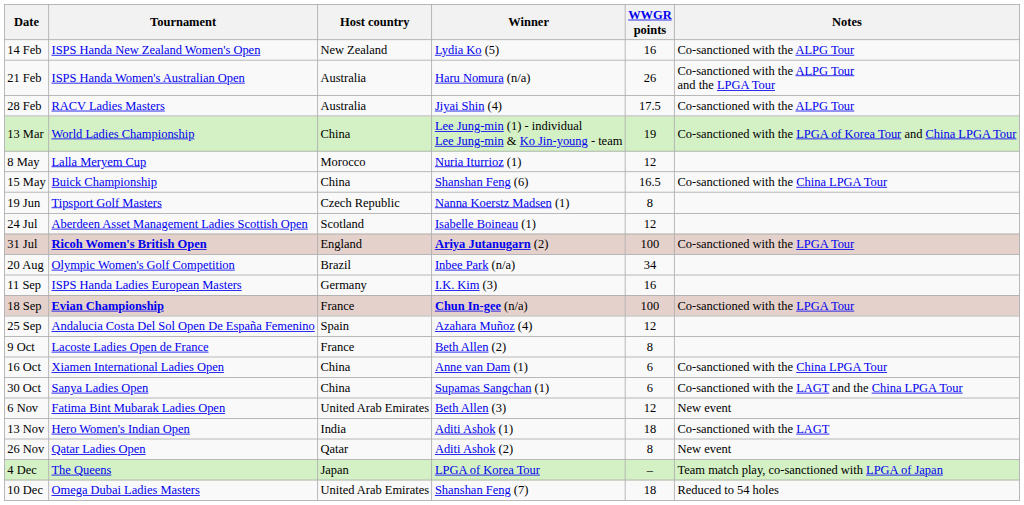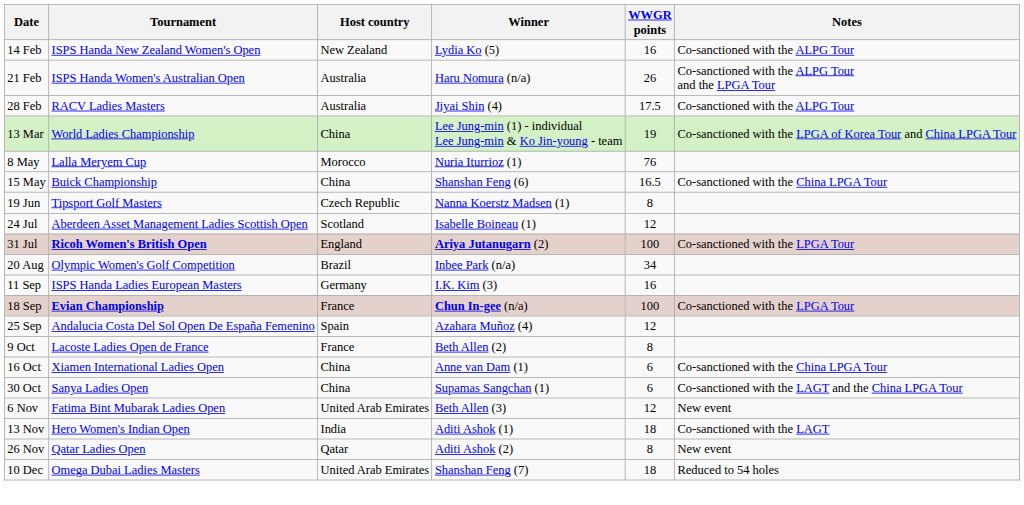8 May | WWGR points: 12 -> 76
- row: 4 Dec | The Queens | Japan | LPGA of Korea Tour | – | Team match play, co-sanctioned with LPGA of Japan
